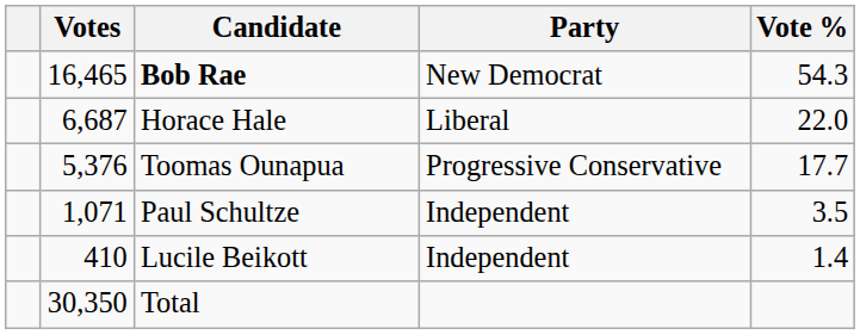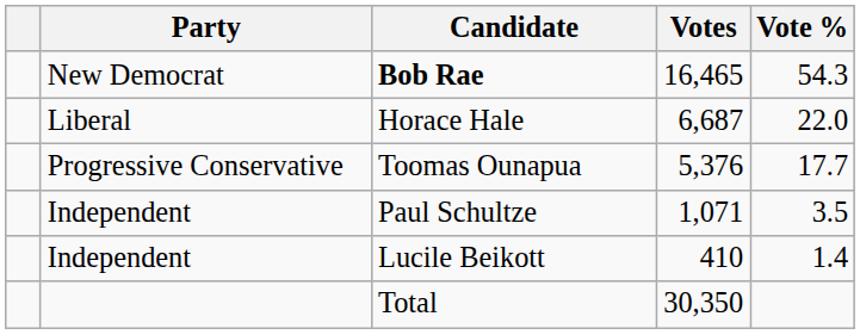columns swapped: Party <-> Votes
